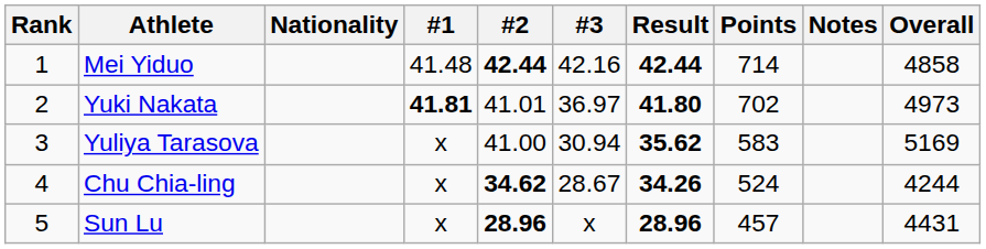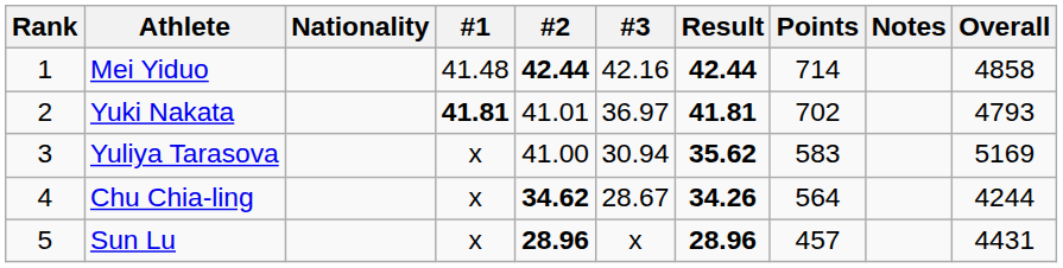Yuki Nakata | Result: 41.80 -> 41.81
Yuki Nakata | Overall: 4973 -> 4793
Chu Chia-ling | Points: 524 -> 564
